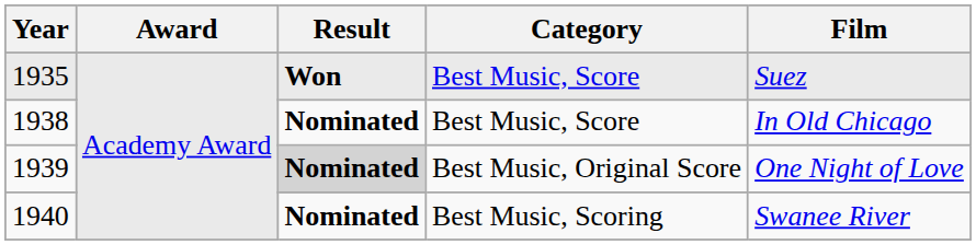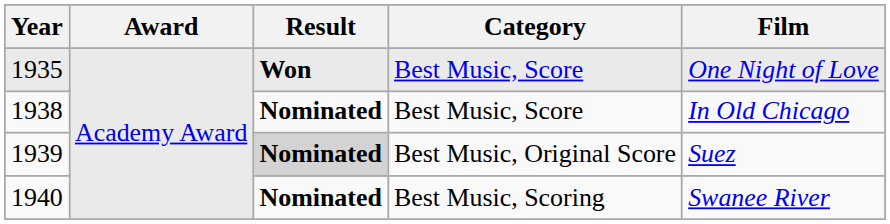1935 | Film: Suez -> One Night of Love
1939 | Film: One Night of Love -> Suez
